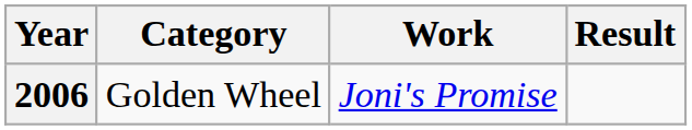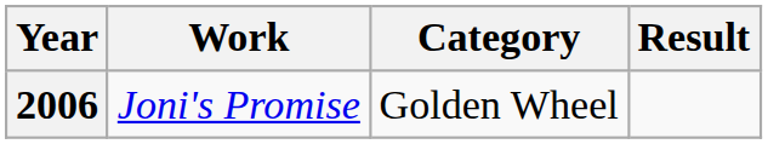columns swapped: Category <-> Work
